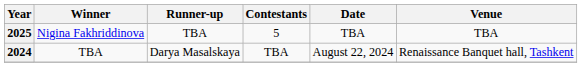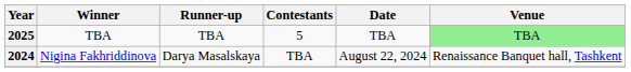2025 | Winner: Nigina Fakhriddinova -> TBA
2025 | Venue: no background -> lightgreen background
2024 | Winner: TBA -> Nigina Fakhriddinova
